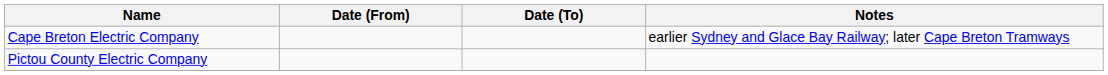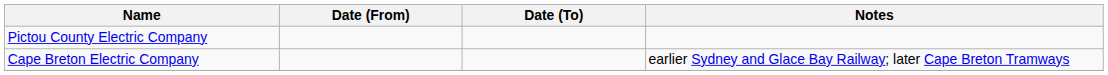rows swapped: Cape Breton Electric Company <-> Pictou County Electric Company
